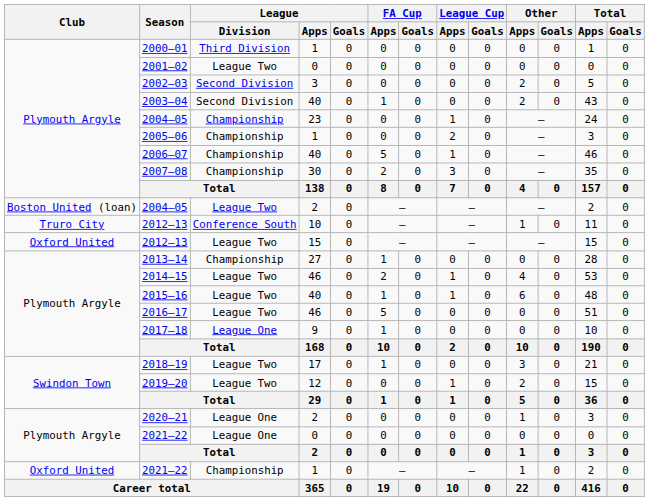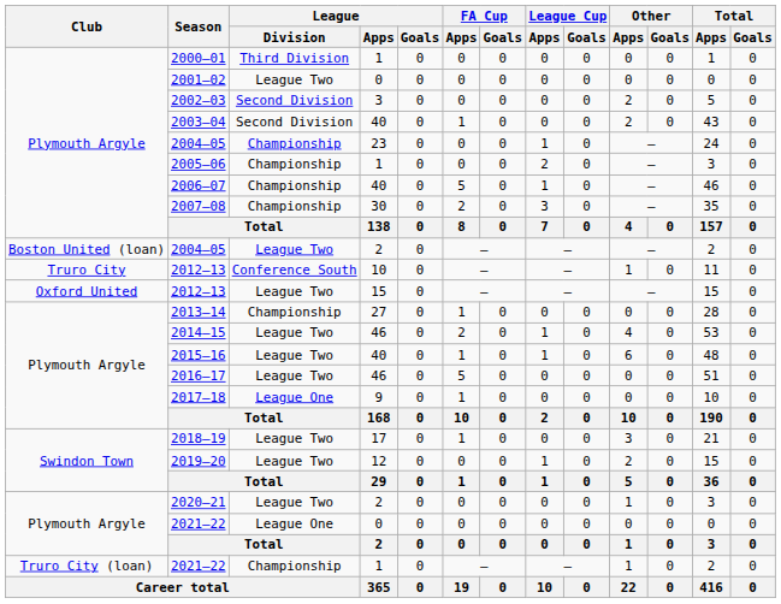2020–21 | League / Division: League One -> League Two
2021–22 / 1 | Club: Oxford United -> Truro City (loan)
